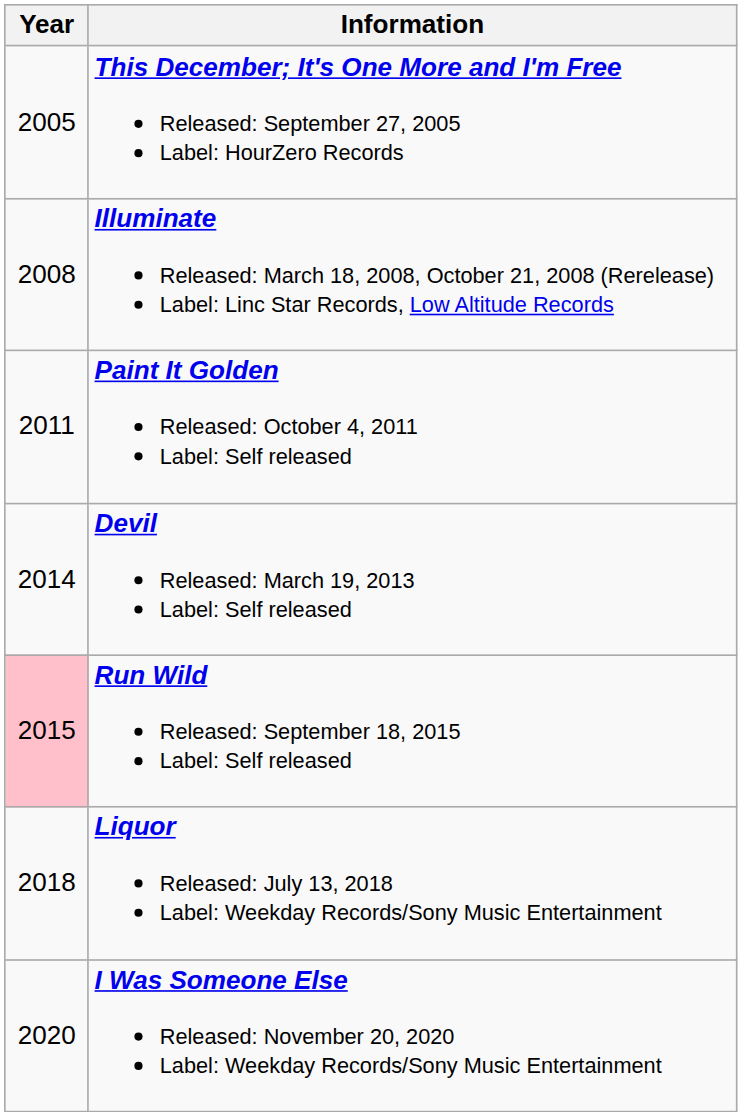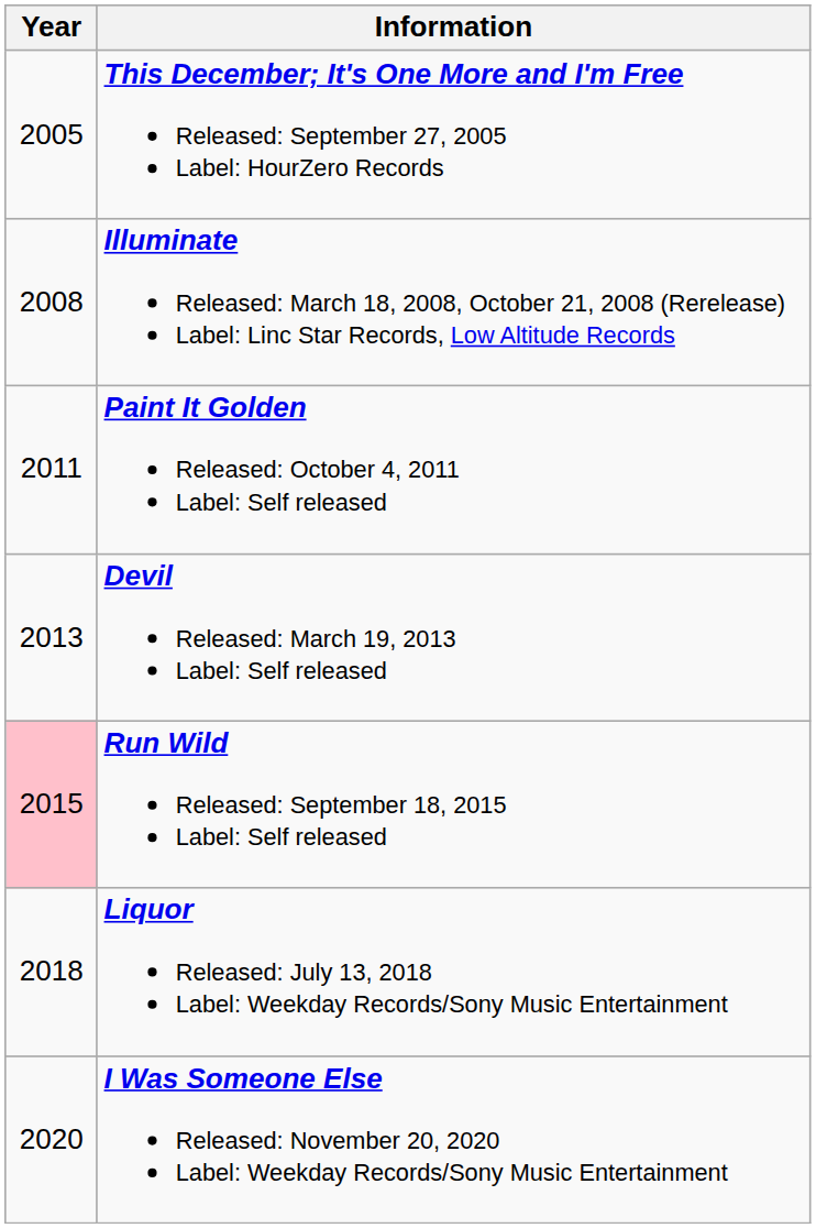Devil Released: March 19, 2013 Label: Self released | Year: 2014 -> 2013
